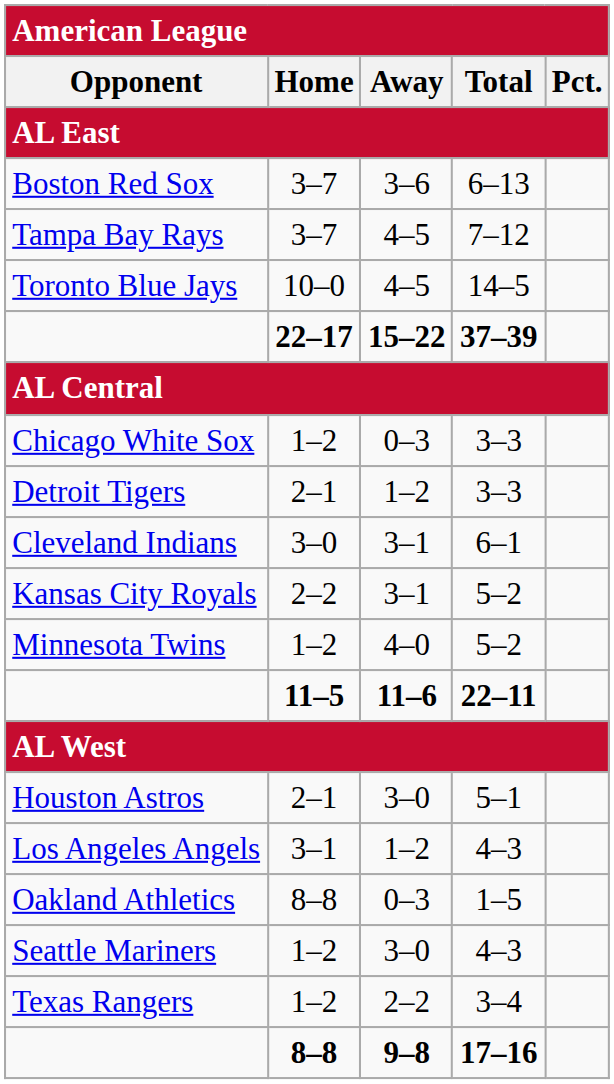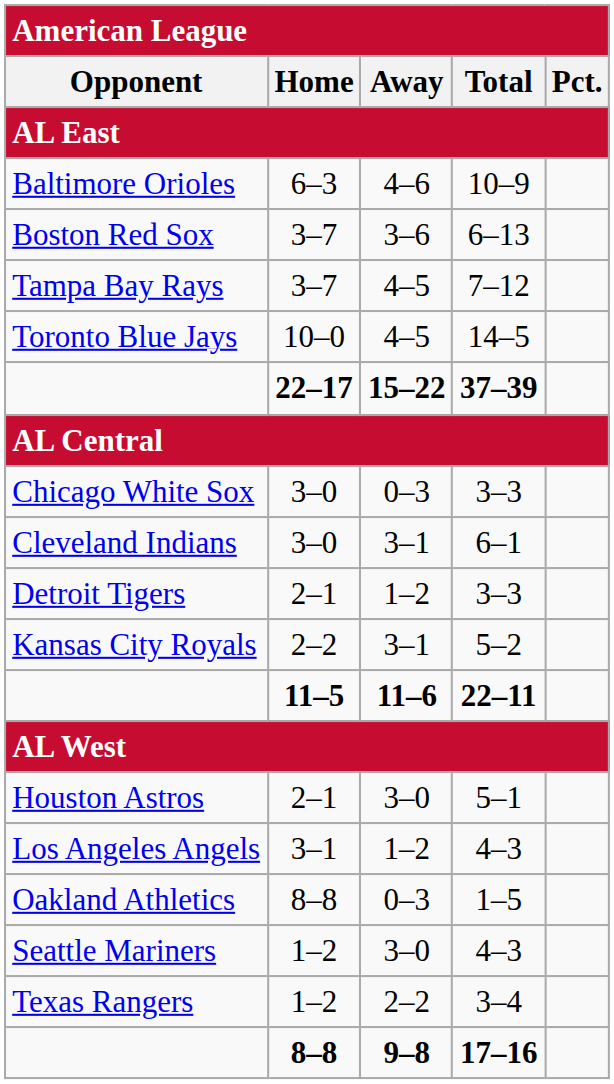+ row: Baltimore Orioles | 6–3 | 4–6 | 10–9
Chicago White Sox | Home: 1–2 -> 3–0
rows swapped: Cleveland Indians <-> Detroit Tigers
- row: Minnesota Twins | 1–2 | 4–0 | 5–2
